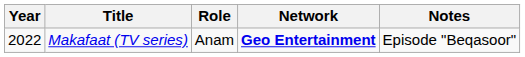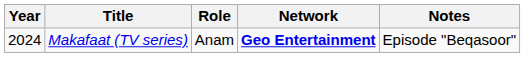Makafaat (TV series) | Year: 2022 -> 2024
